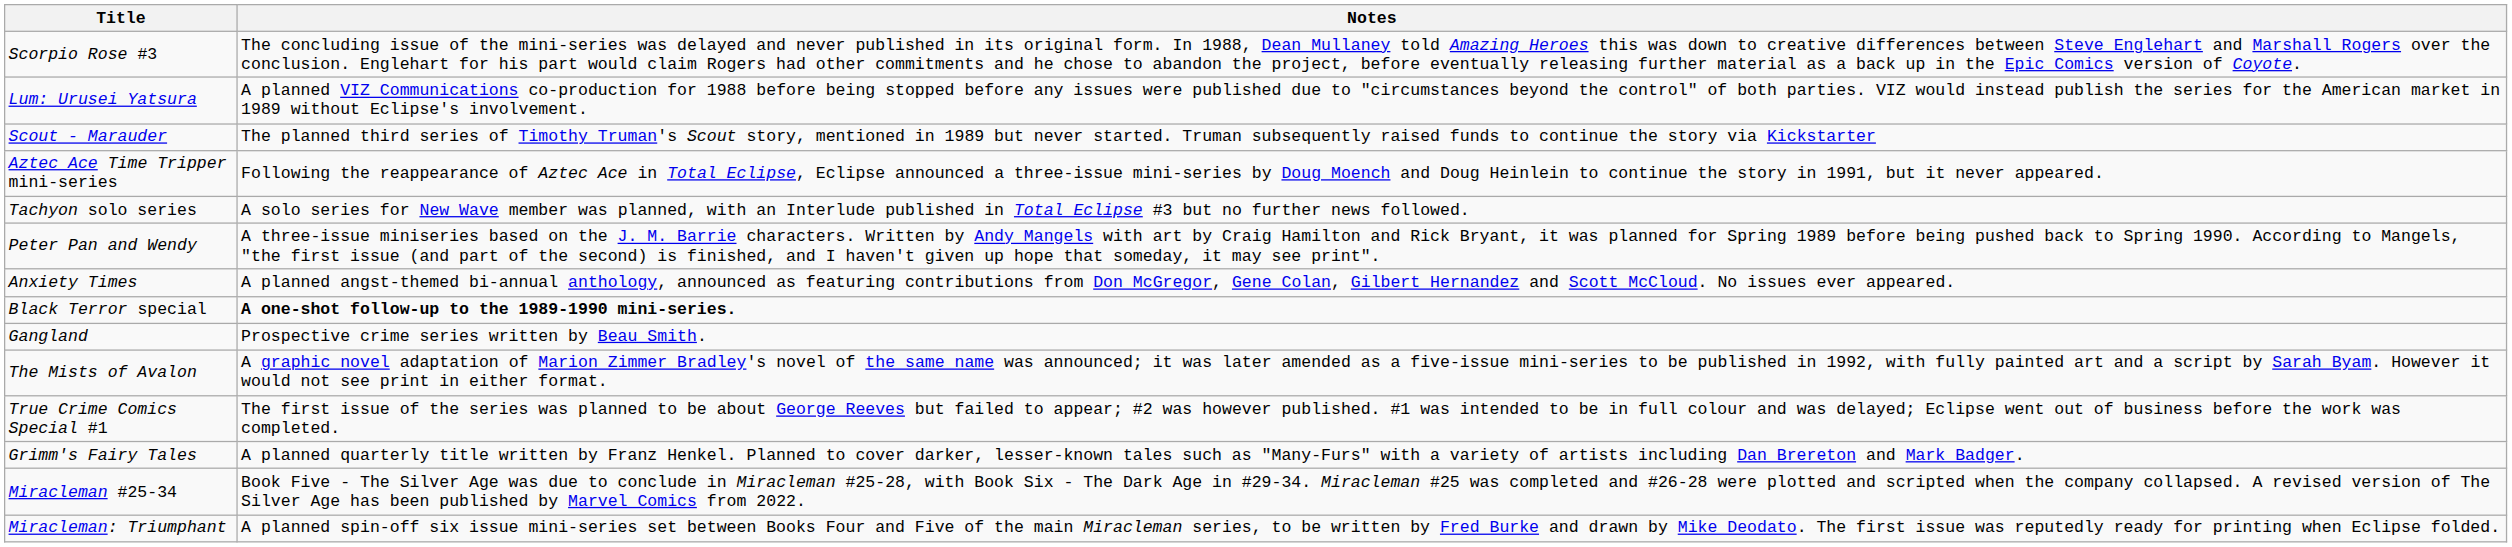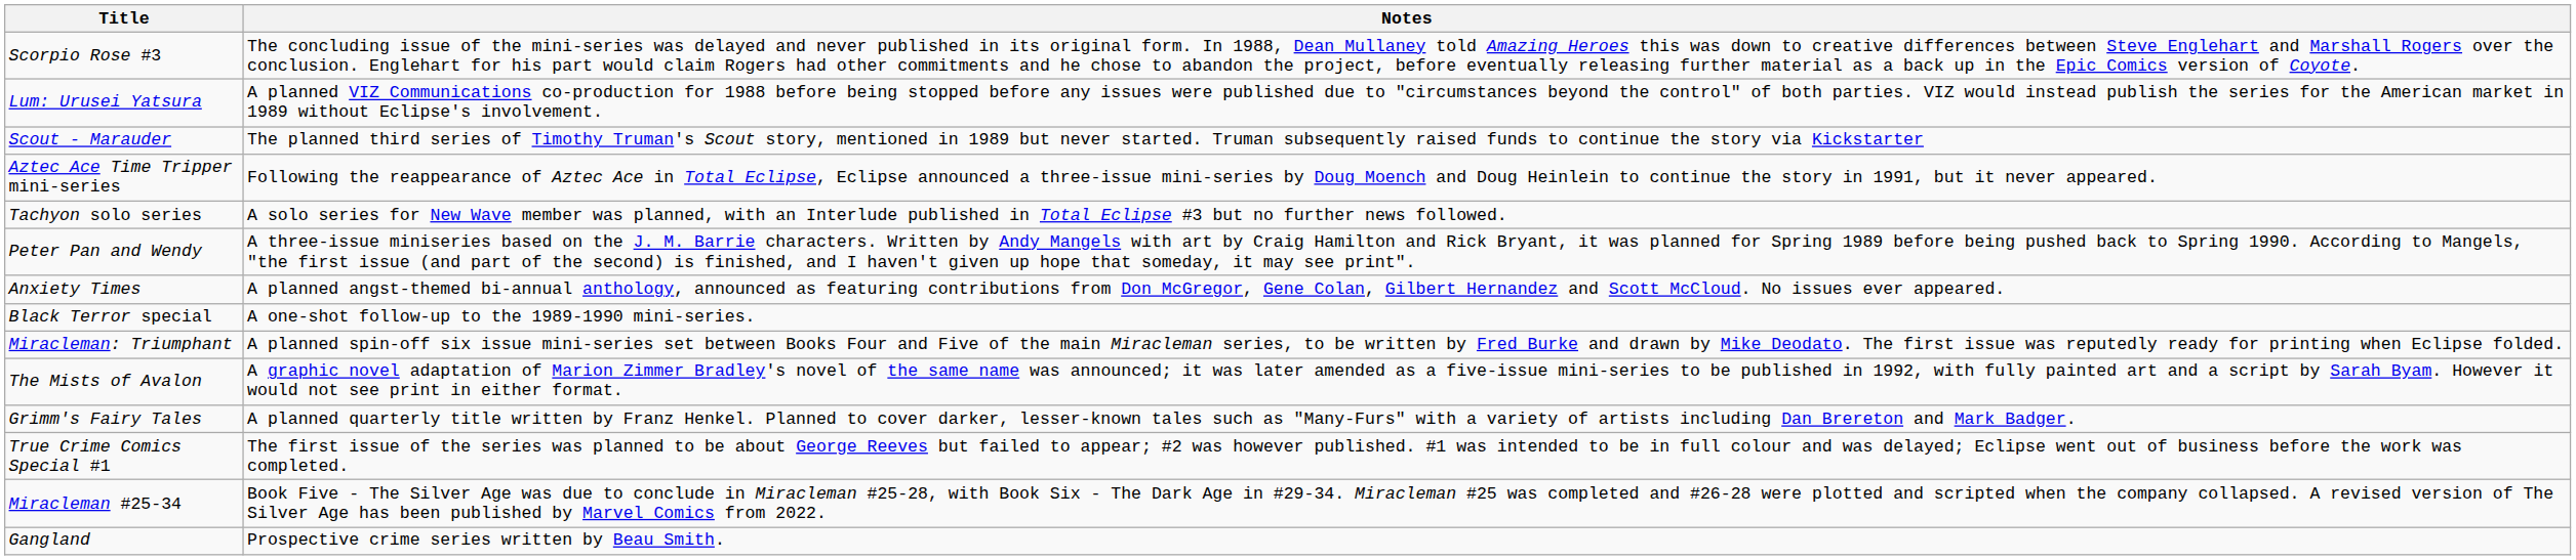Black Terror special | Notes: bold -> normal
rows swapped: Gangland <-> Miracleman: Triumphant
rows swapped: Grimm's Fairy Tales <-> True Crime Comics Special #1
